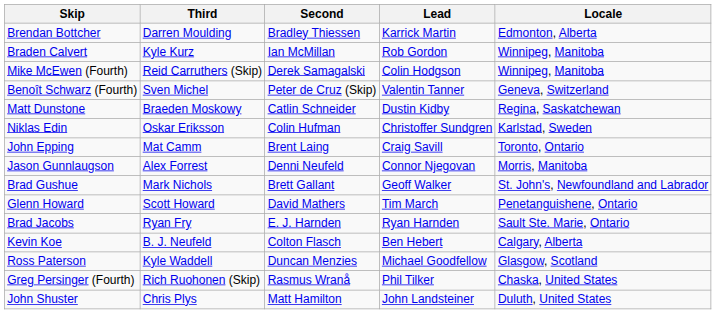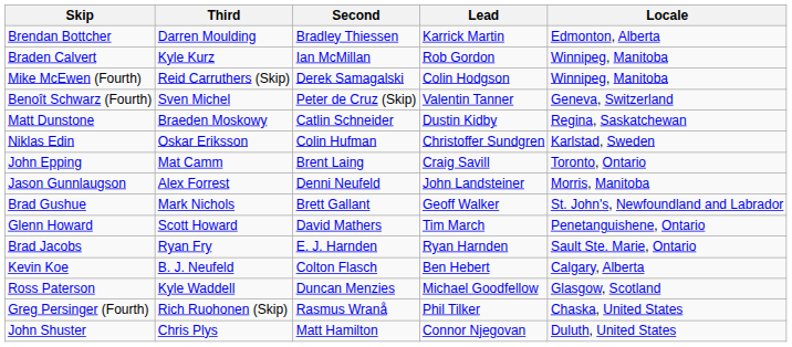Jason Gunnlaugson | Lead: Connor Njegovan -> John Landsteiner
John Shuster | Lead: John Landsteiner -> Connor Njegovan
